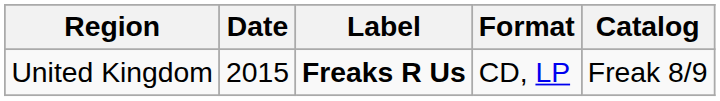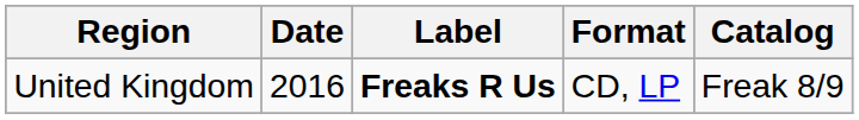United Kingdom | Date: 2015 -> 2016
